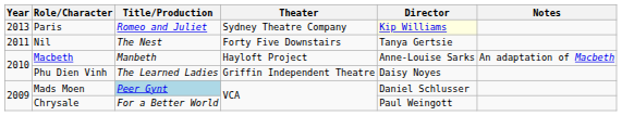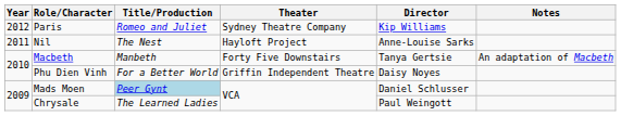Paris | Year: 2013 -> 2012
Paris | Director: lightyellow background -> no background
Nil | Theater: Forty Five Downstairs -> Hayloft Project
Nil | Director: Tanya Gertsie -> Anne-Louise Sarks
Macbeth | Theater: Hayloft Project -> Forty Five Downstairs
Macbeth | Director: Anne-Louise Sarks -> Tanya Gertsie
Phu Dien Vinh | Title/Production: The Learned Ladies -> For a Better World
Chrysale | Title/Production: For a Better World -> The Learned Ladies
